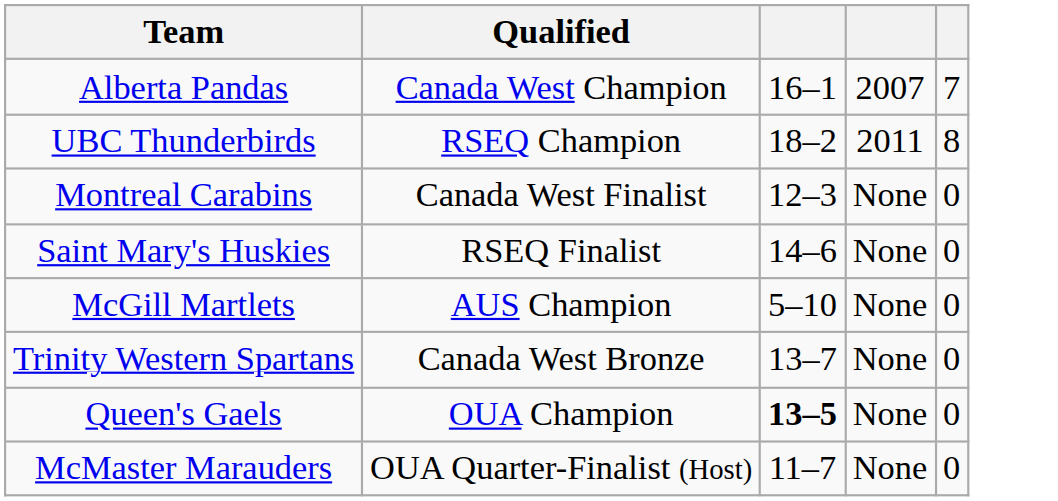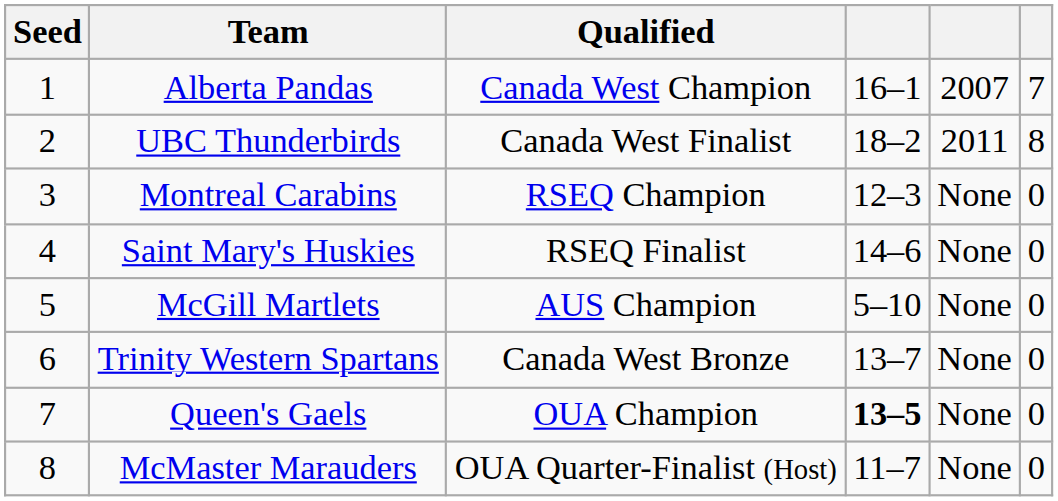+ column: Seed | 1 | 2 | 3 | 4 | 5 | 6 | 7 | 8
UBC Thunderbirds | Qualified: RSEQ Champion -> Canada West Finalist
Montreal Carabins | Qualified: Canada West Finalist -> RSEQ Champion
